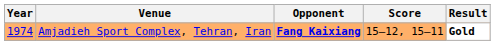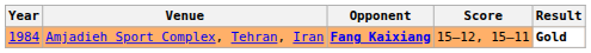Amjadieh Sport Complex, Tehran, Iran | Year: 1974 -> 1984
